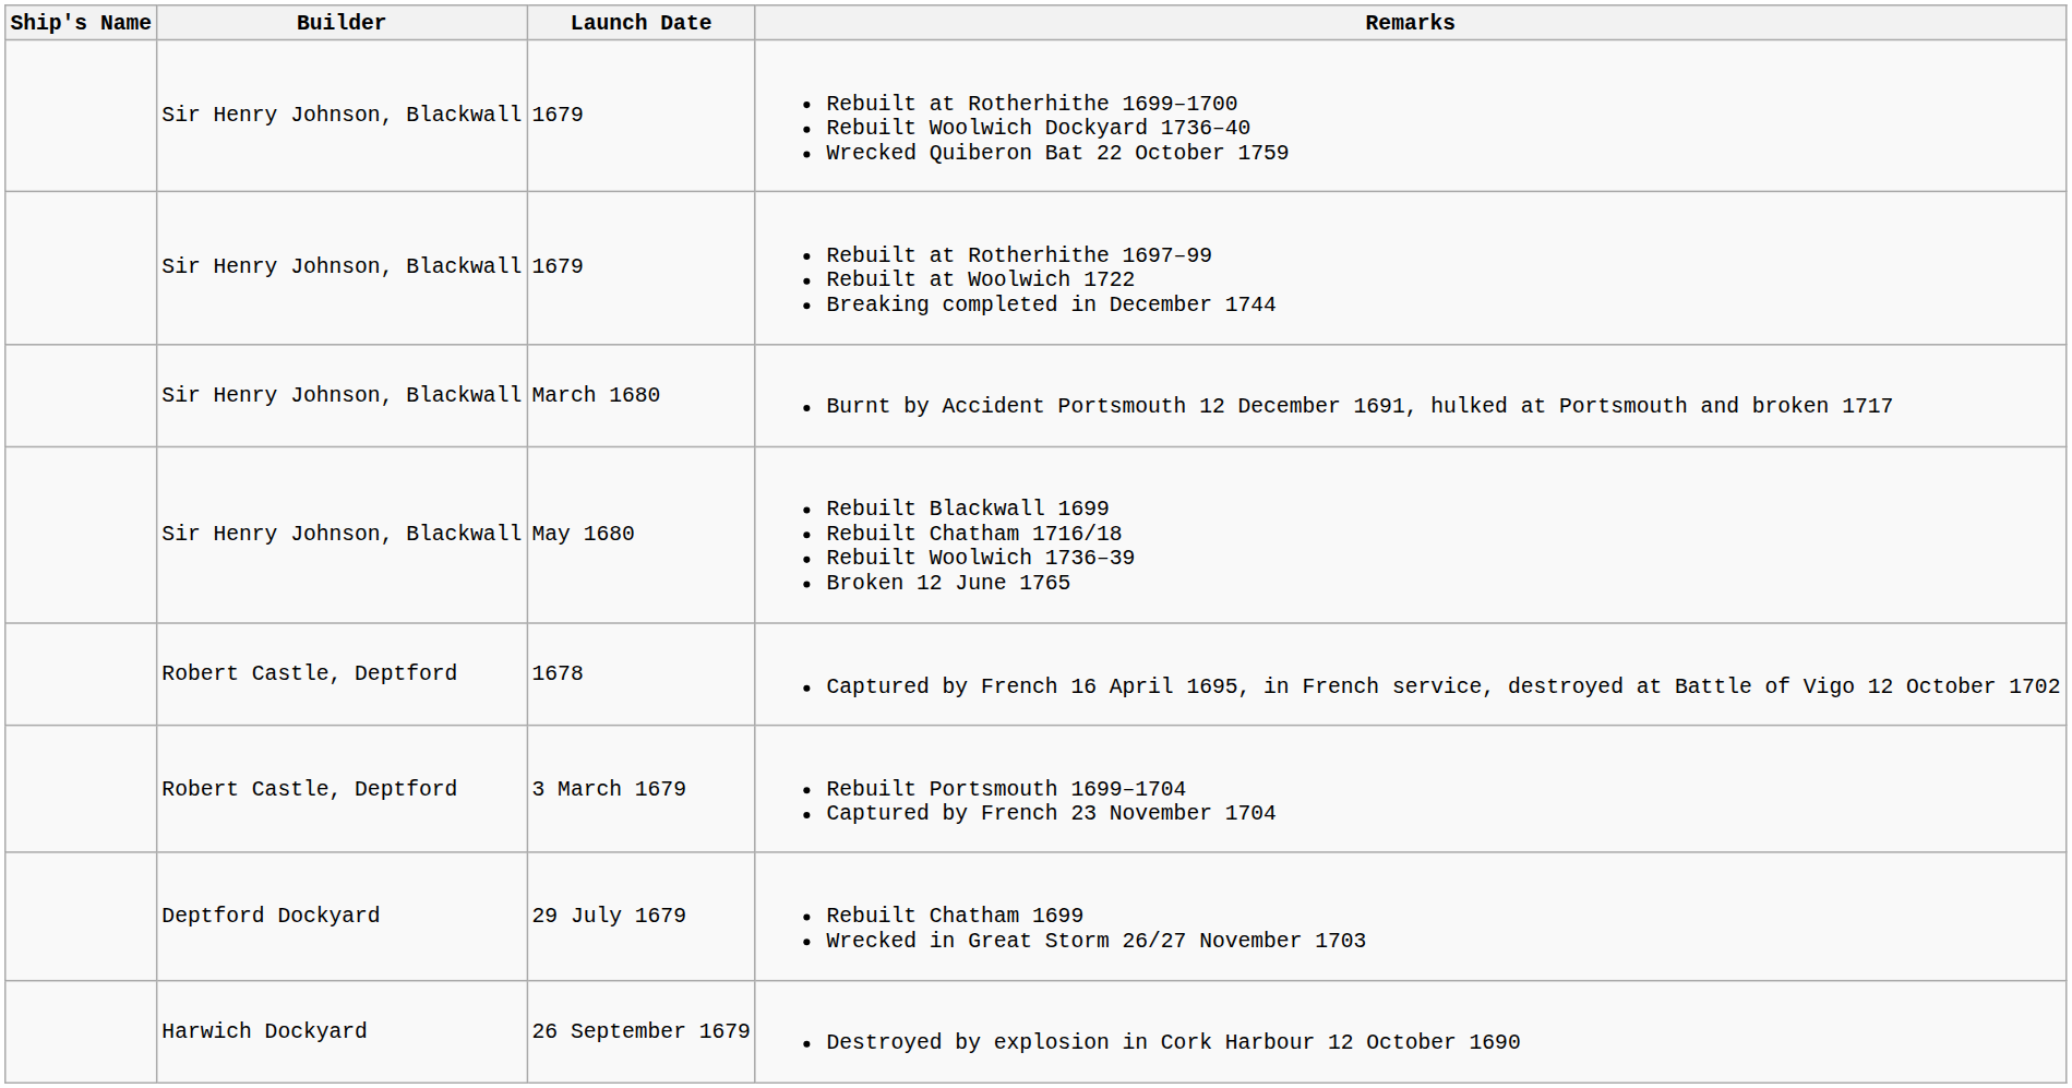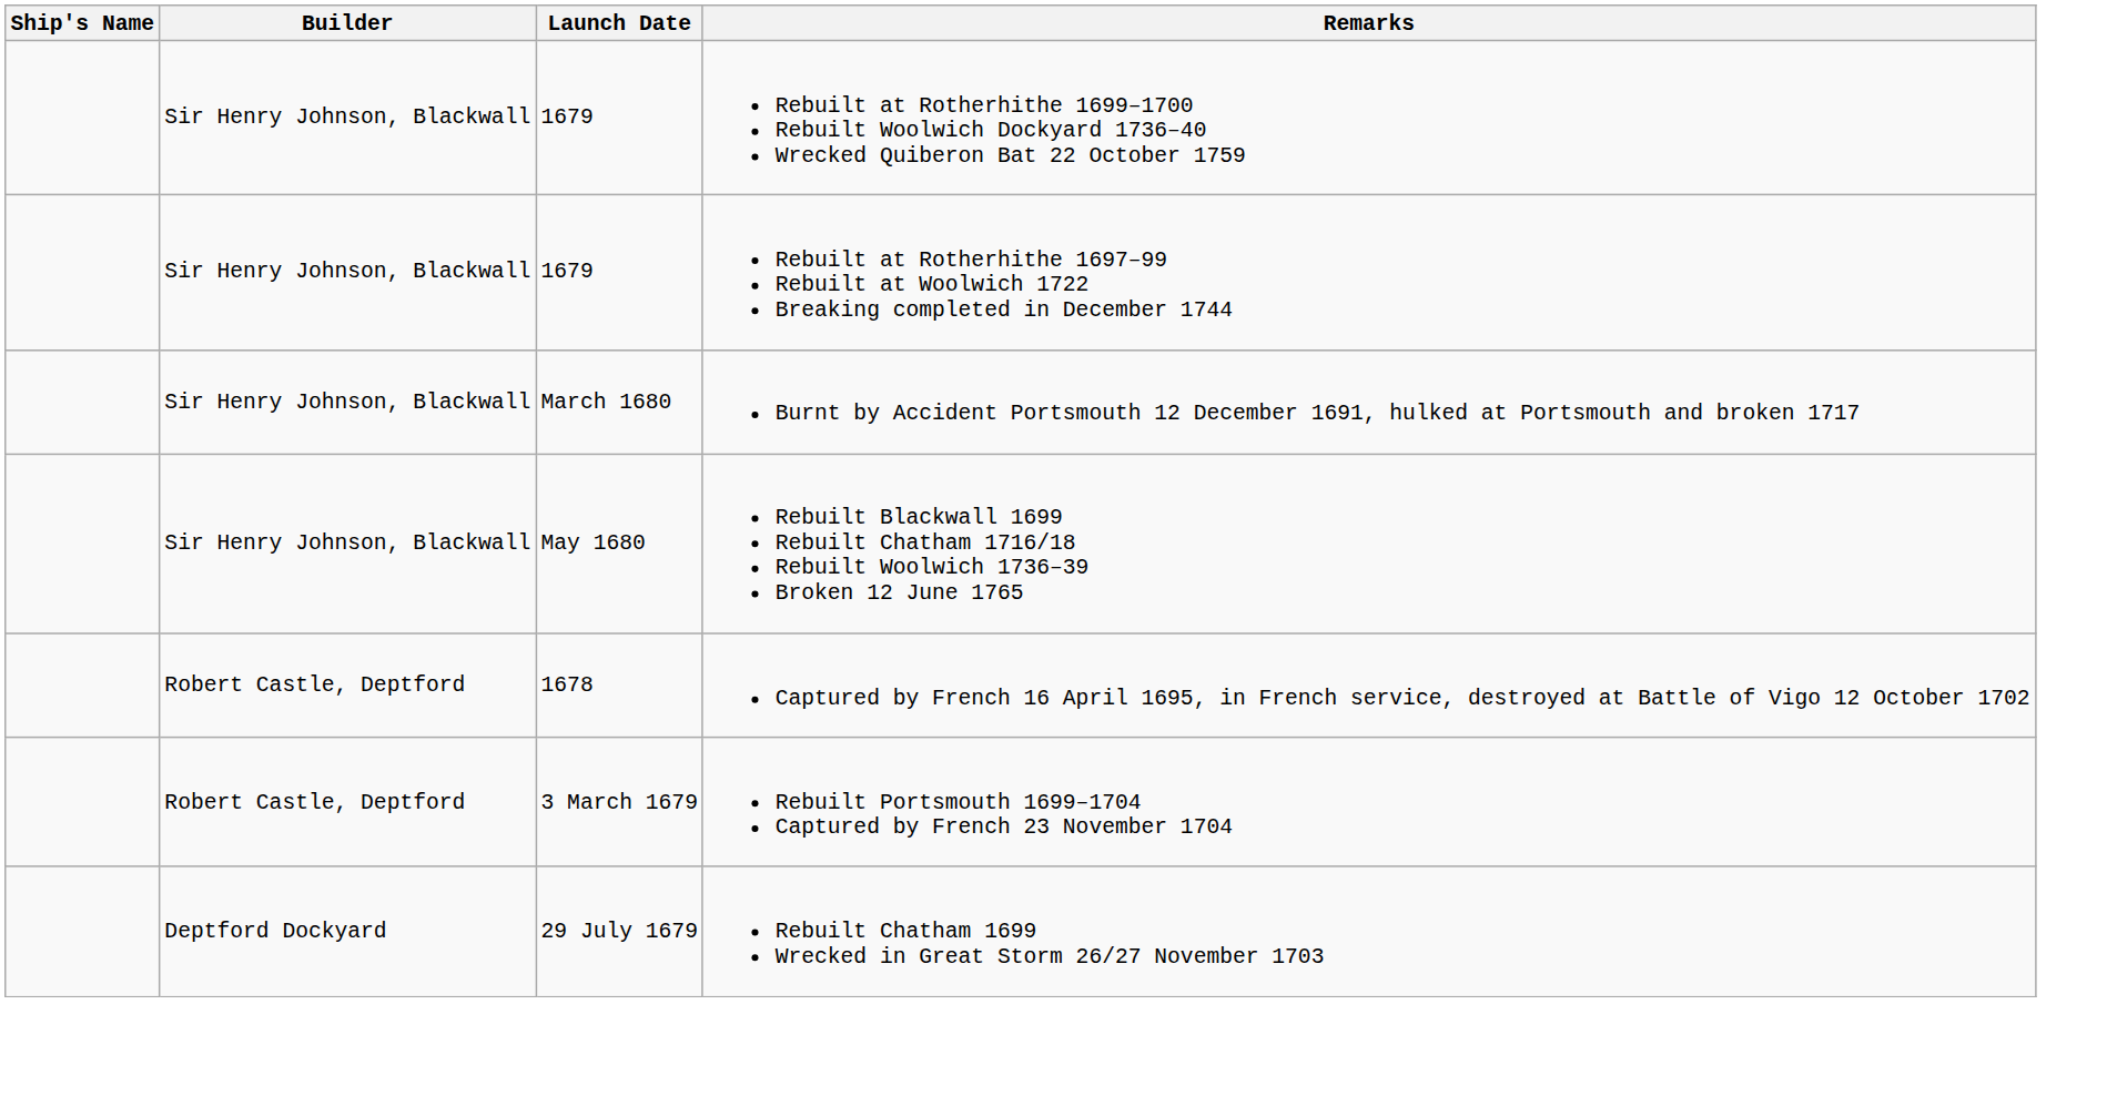- row: Harwich Dockyard | 26 September 1679 | Destroyed by explosion in Cork Harbour 12 October 1690
